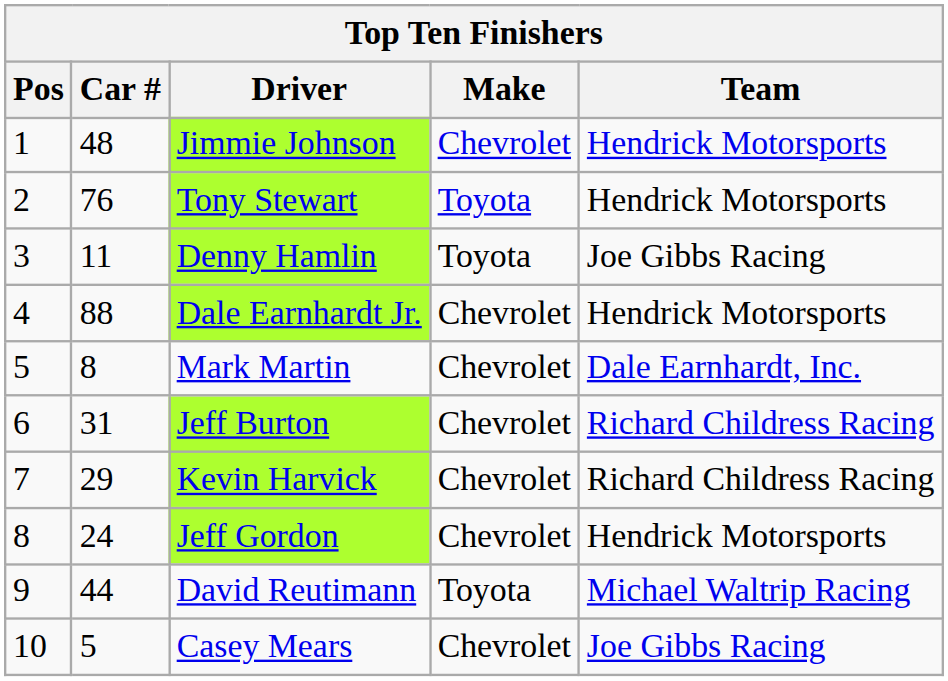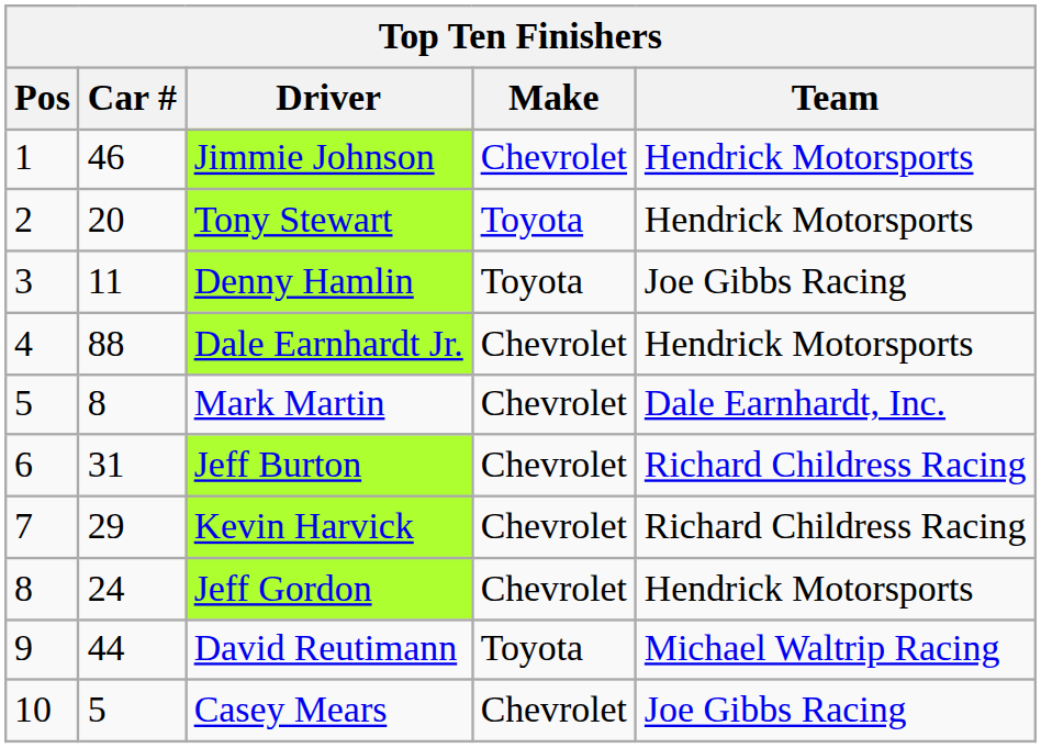Jimmie Johnson | Car #: 48 -> 46
Tony Stewart | Car #: 76 -> 20
